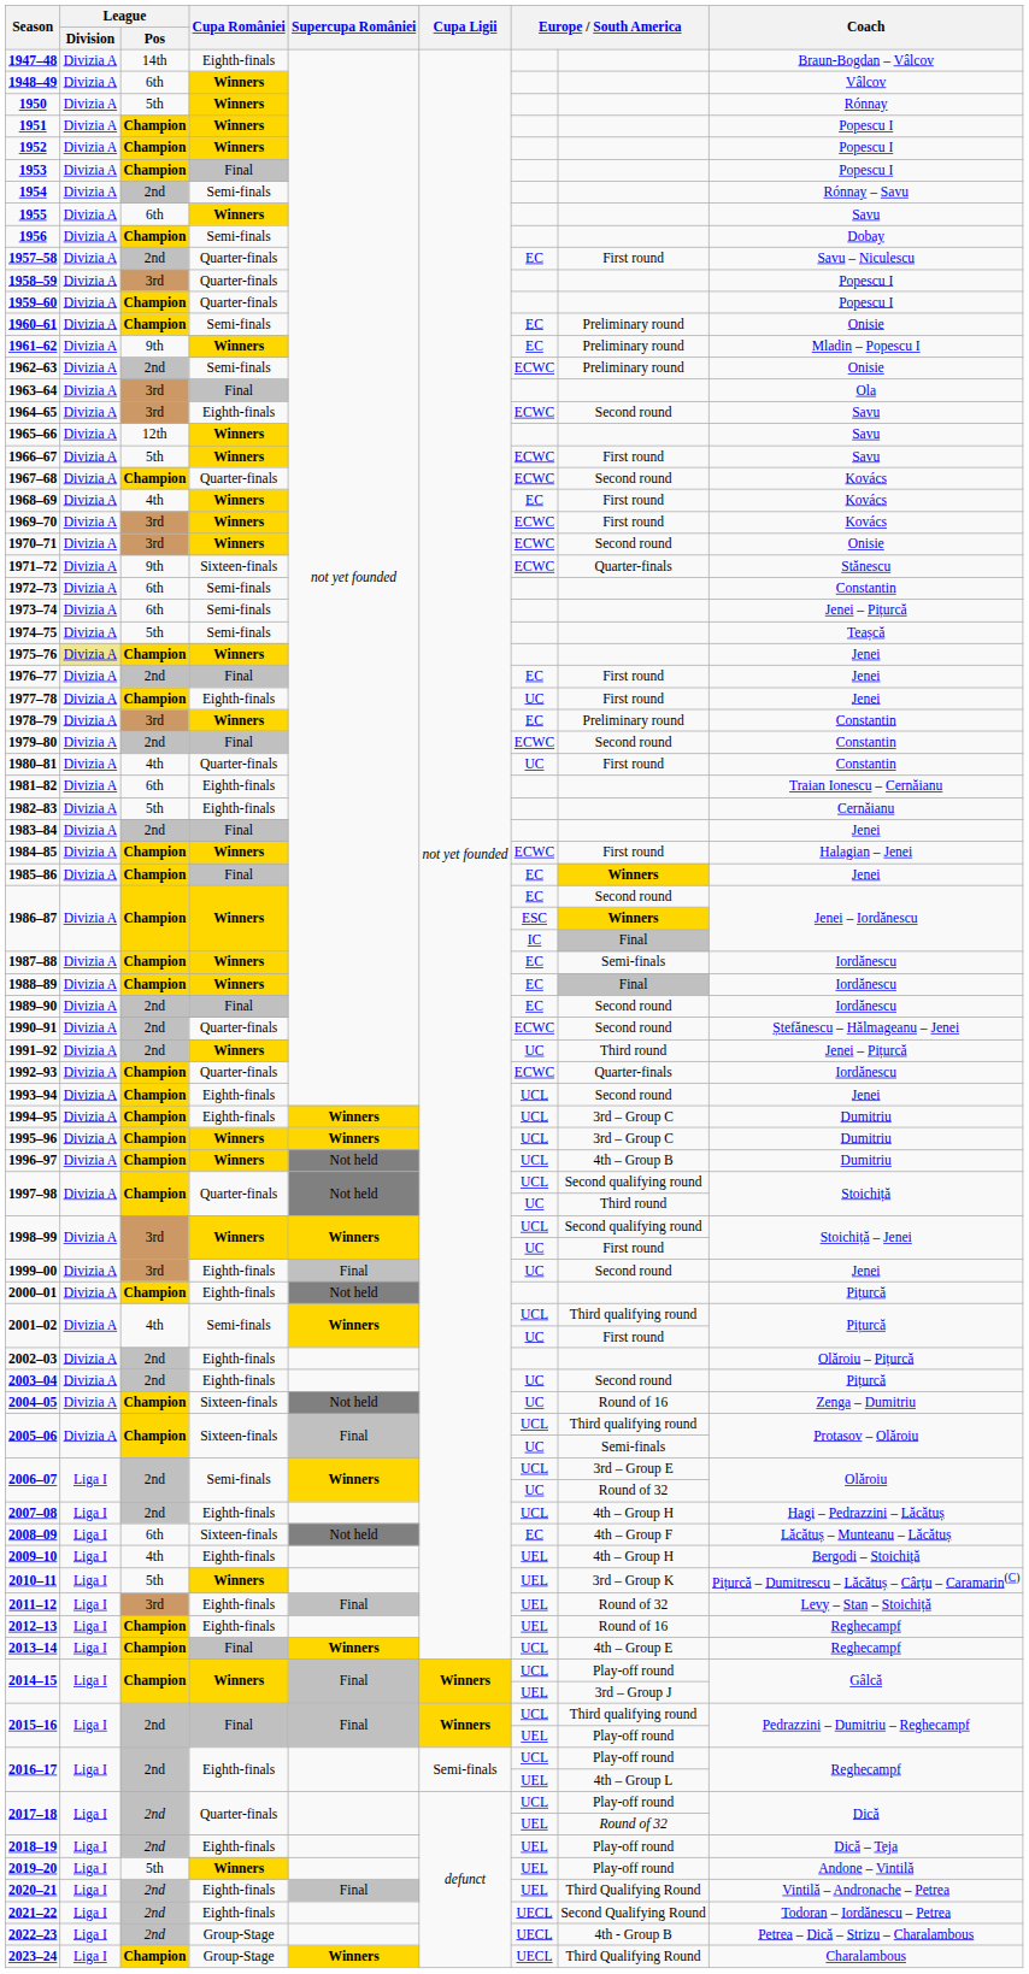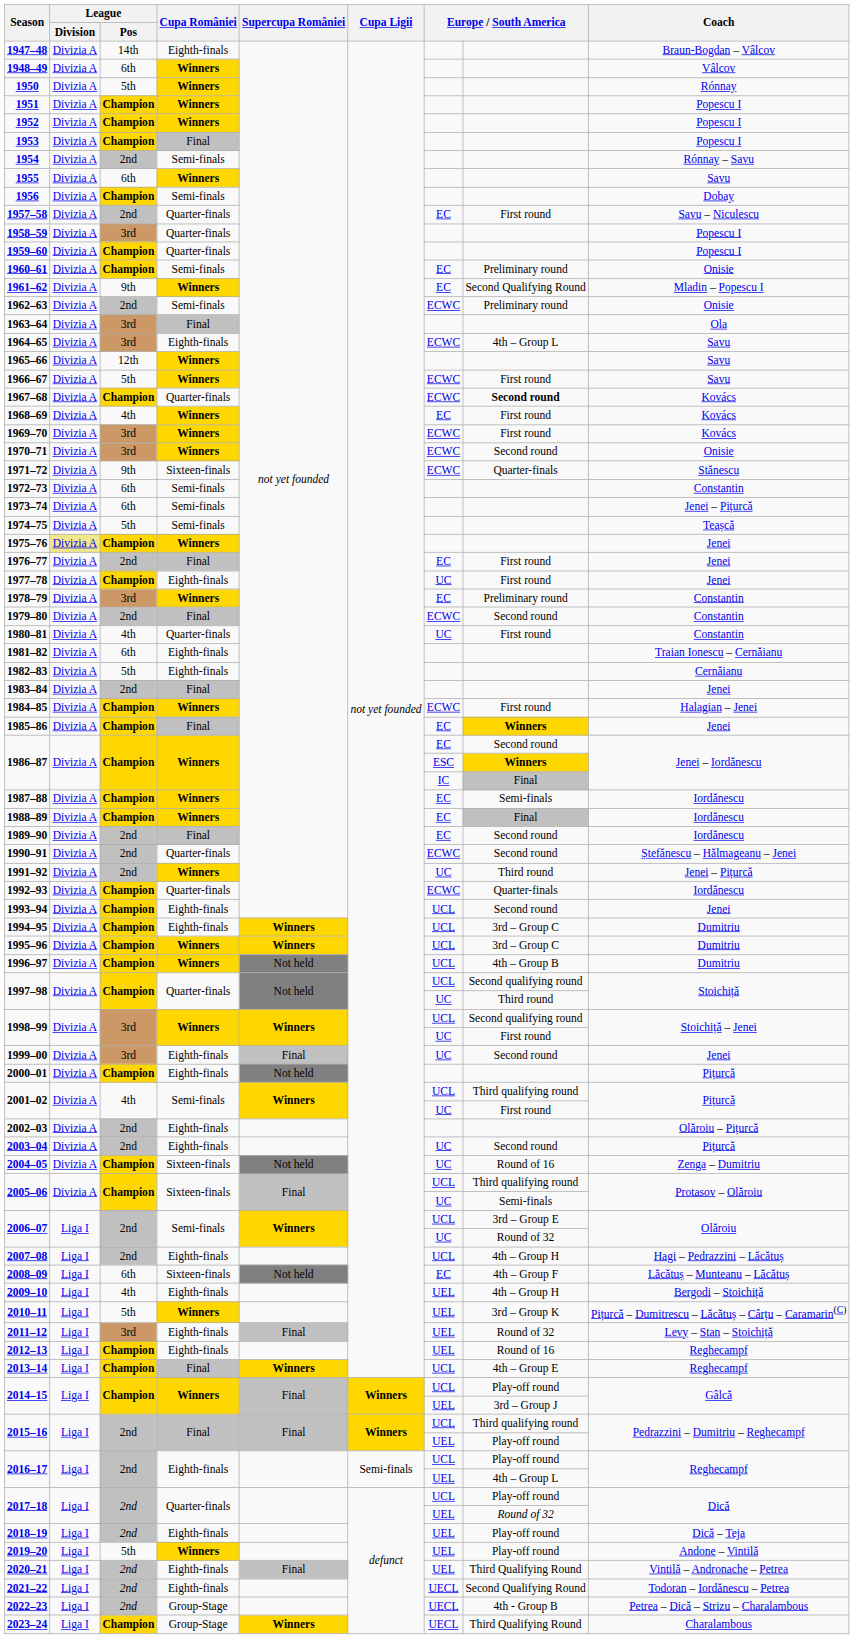1961–62 | column 8: Preliminary round -> Second Qualifying Round
1964–65 | column 8: Second round -> 4th – Group L
1967–68 | column 8: normal -> bold
